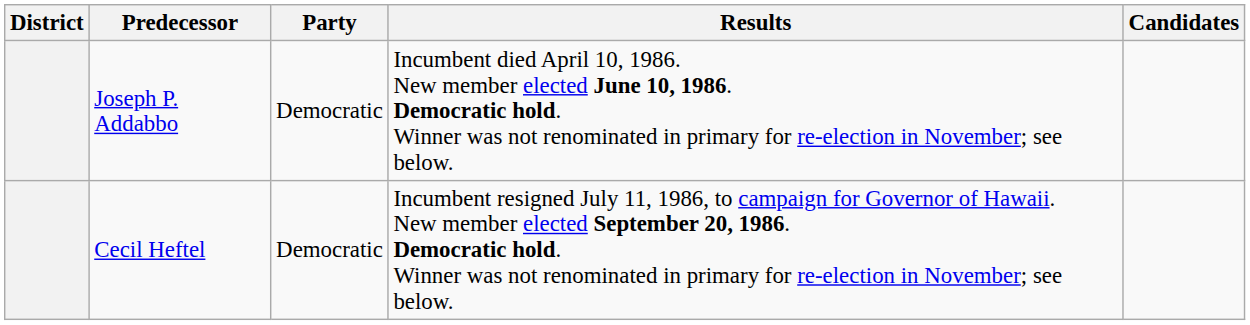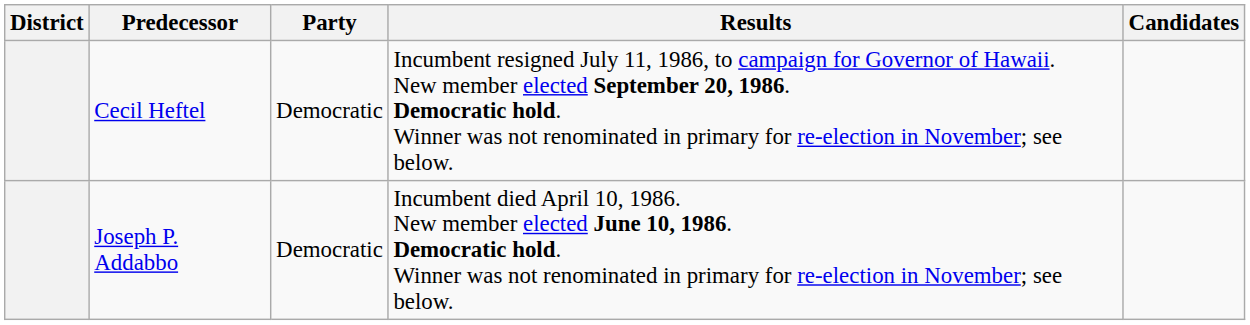rows swapped: Joseph P. Addabbo <-> Cecil Heftel
